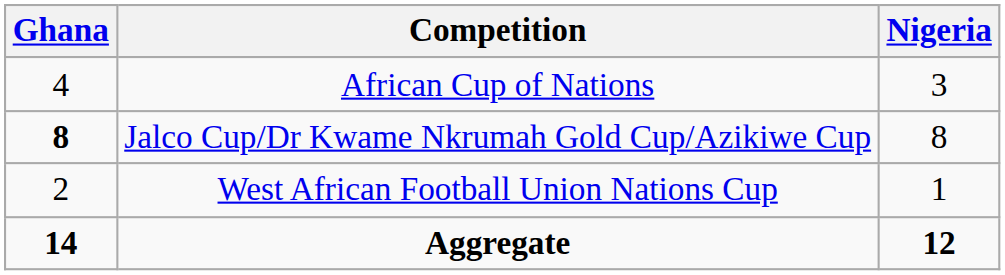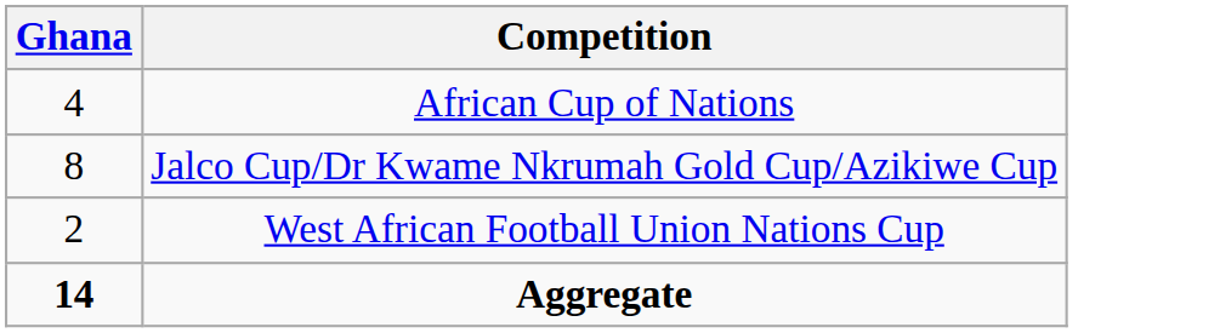- column: Nigeria | 3 | 8 | 1 | 12
Jalco Cup/Dr Kwame Nkrumah Gold Cup/Azikiwe Cup | Ghana: bold -> normal
